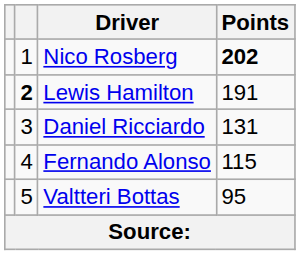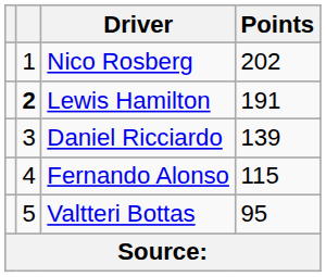Nico Rosberg | Points: bold -> normal
Daniel Ricciardo | Points: 131 -> 139
